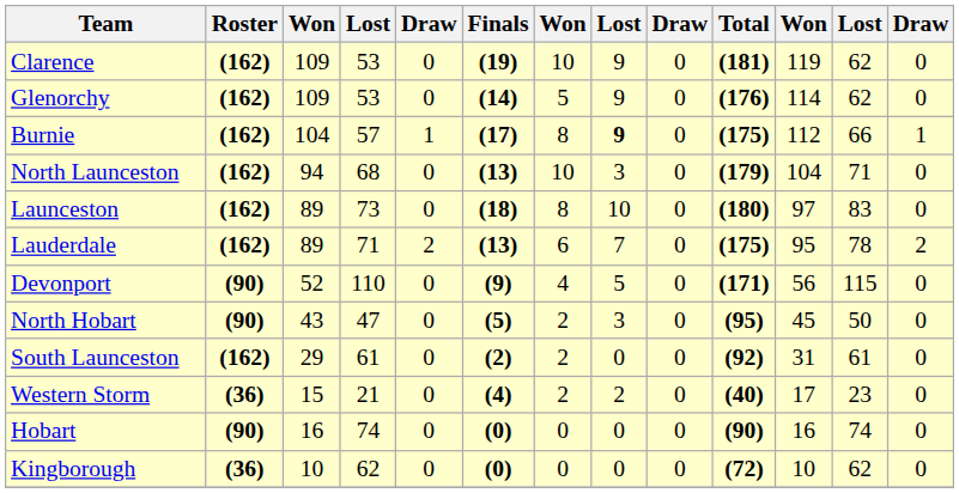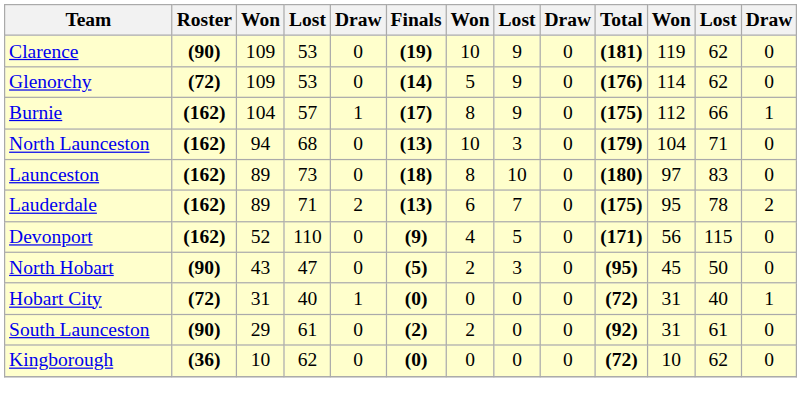Clarence | Roster: (162) -> (90)
Glenorchy | Roster: (162) -> (72)
Burnie | column 8: bold -> normal
Devonport | Roster: (90) -> (162)
+ row: Hobart City | (72) | 31 | 40 | 1 | (0) | 0 | 0 | 0 | (72) | 31 | 40 | 1
South Launceston | Roster: (162) -> (90)
- row: Western Storm | (36) | 15 | 21 | 0 | (4) | 2 | 2 | 0 | (40) | 17 | 23 | 0
- row: Hobart | (90) | 16 | 74 | 0 | (0) | 0 | 0 | 0 | (90) | 16 | 74 | 0
